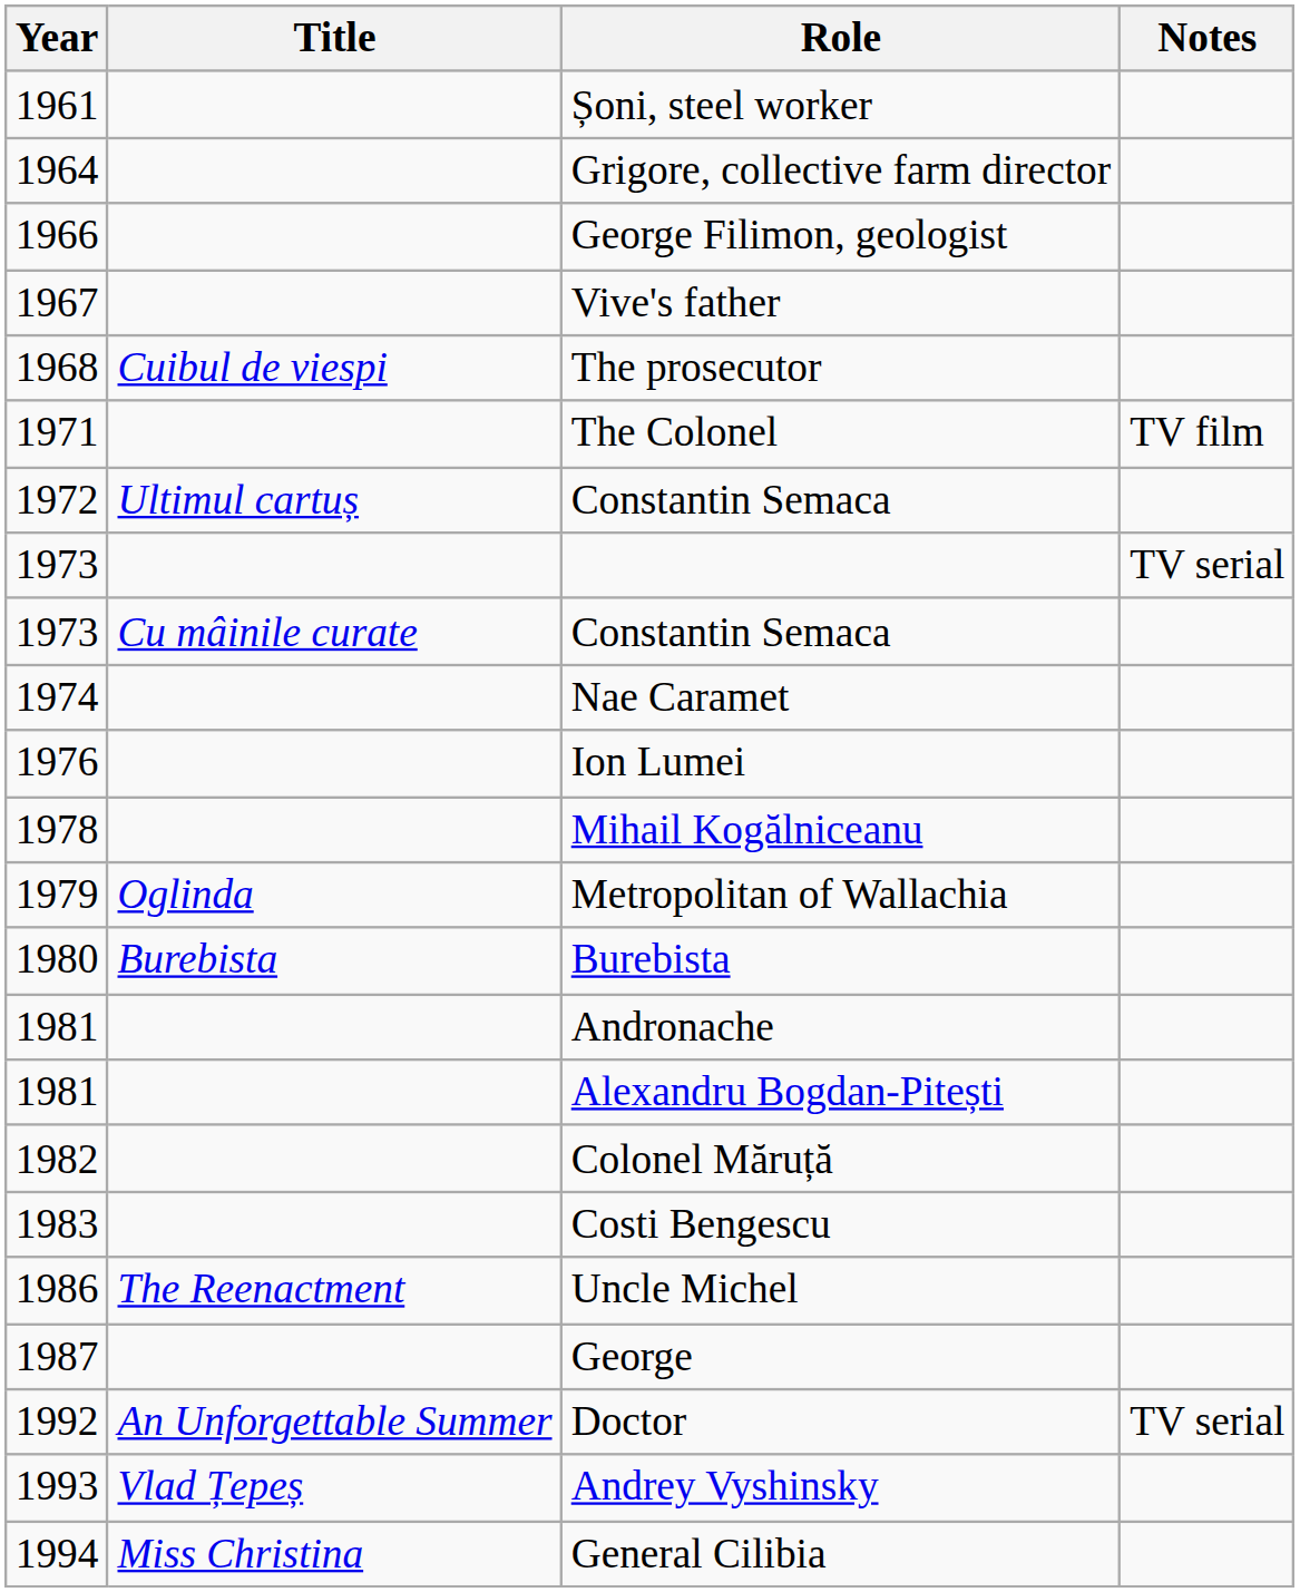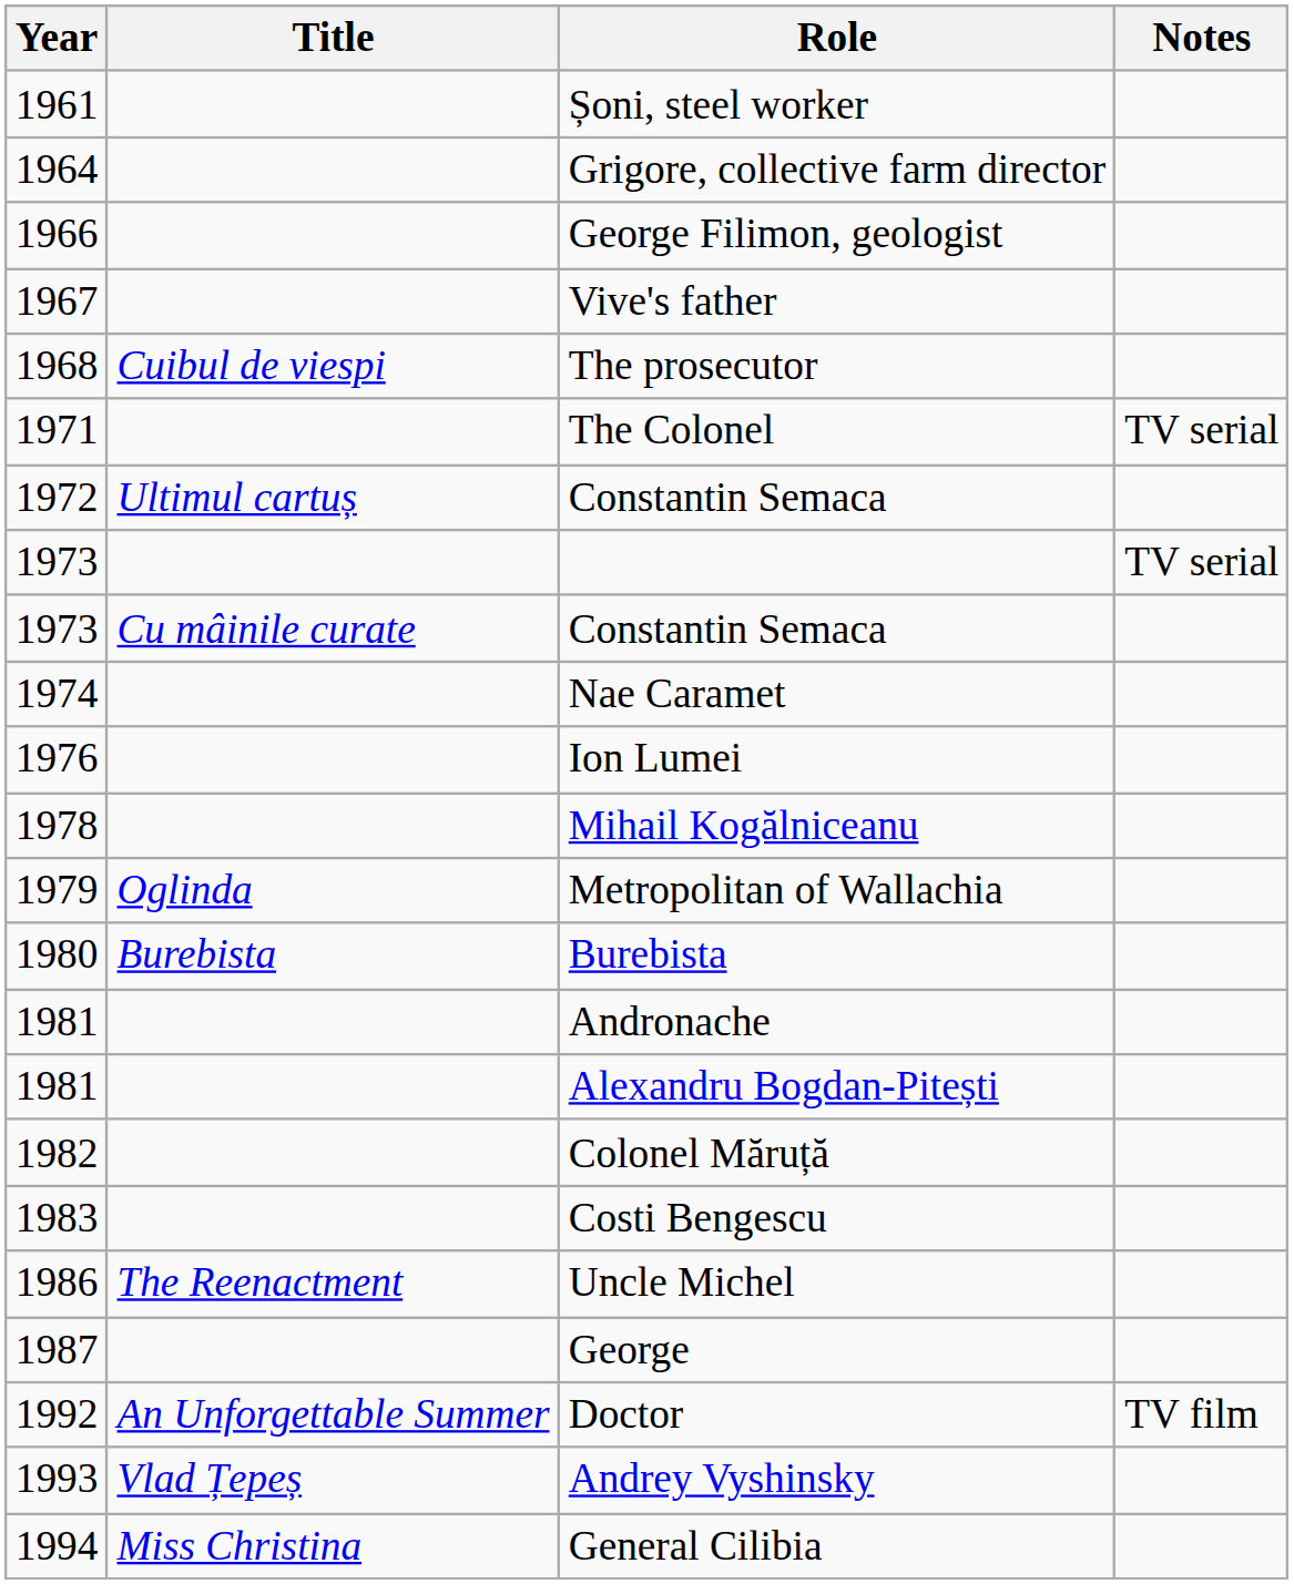The Colonel | Notes: TV film -> TV serial
Doctor | Notes: TV serial -> TV film
